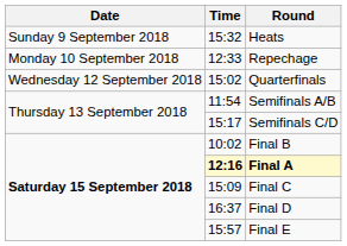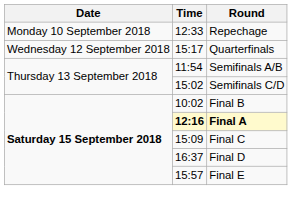- row: Sunday 9 September 2018 | 15:32 | Heats
Quarterfinals | Time: 15:02 -> 15:17
Semifinals C/D | Time: 15:17 -> 15:02
